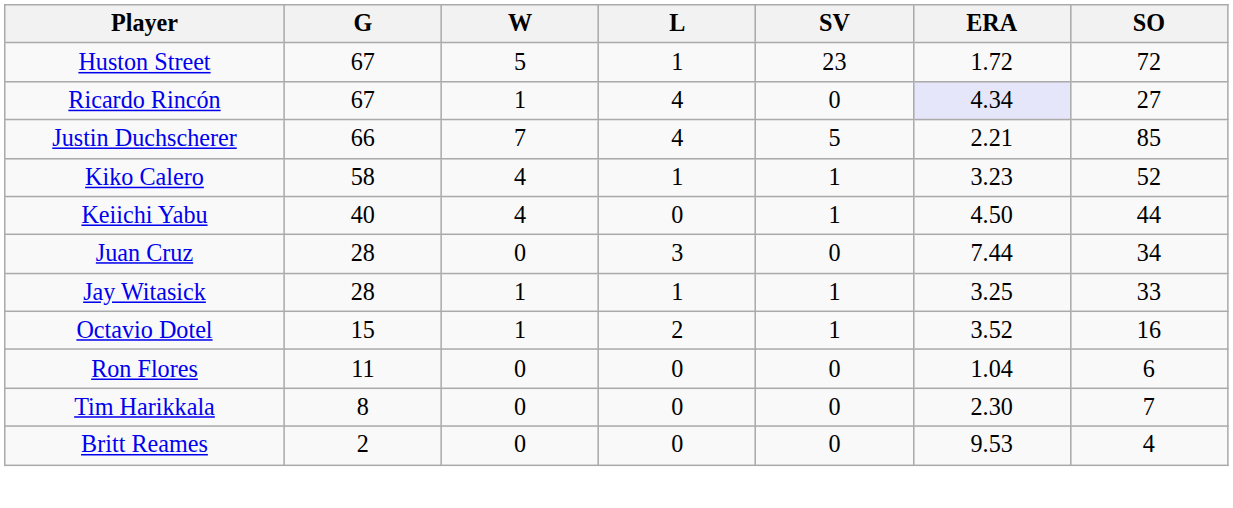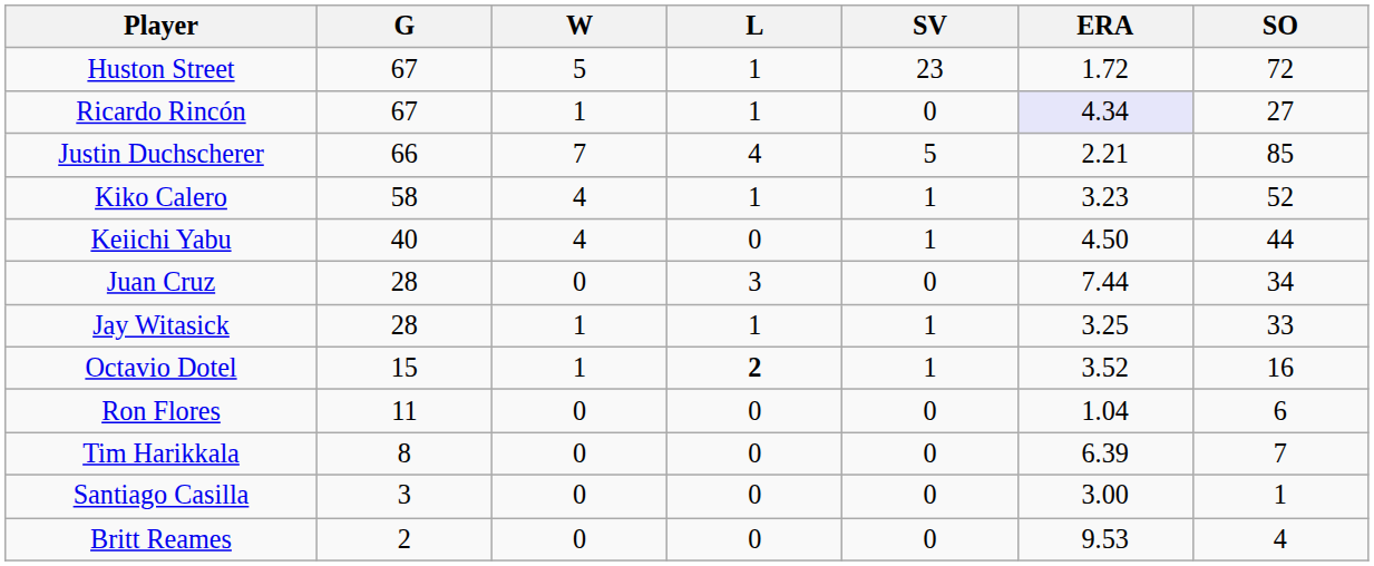Ricardo Rincón | L: 4 -> 1
Octavio Dotel | L: normal -> bold
Tim Harikkala | ERA: 2.30 -> 6.39
+ row: Santiago Casilla | 3 | 0 | 0 | 0 | 3.00 | 1
